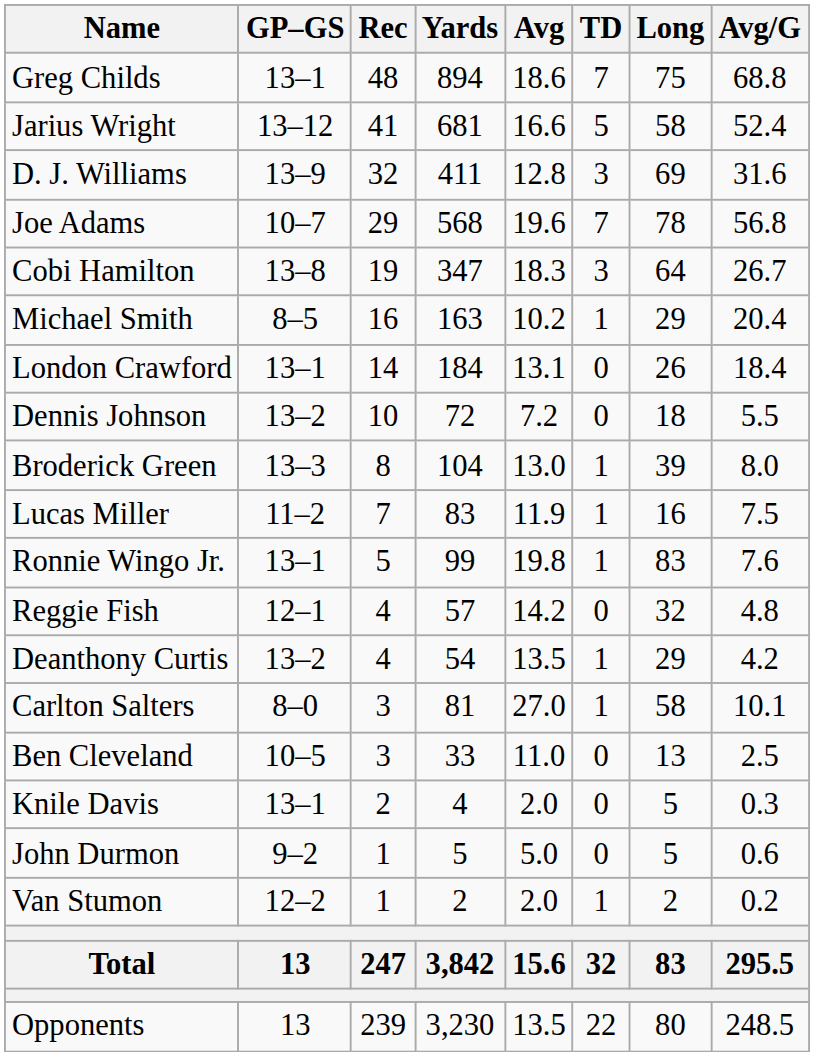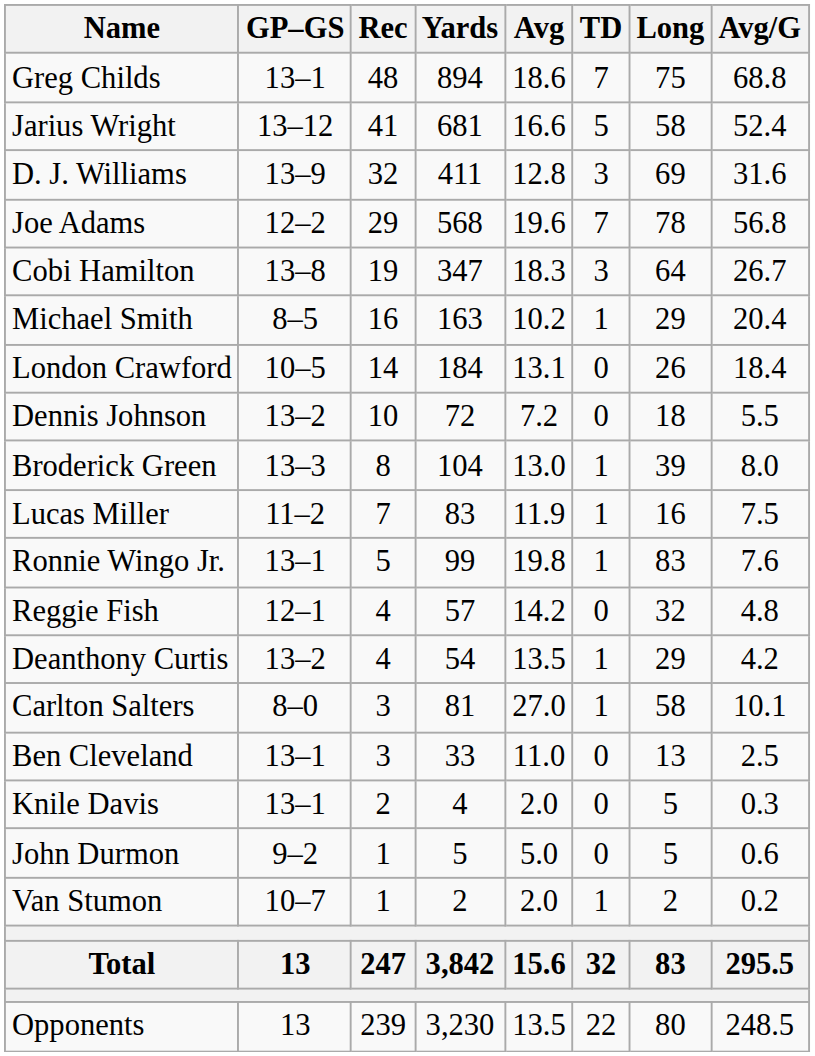Joe Adams | GP–GS: 10–7 -> 12–2
London Crawford | GP–GS: 13–1 -> 10–5
Ben Cleveland | GP–GS: 10–5 -> 13–1
Van Stumon | GP–GS: 12–2 -> 10–7
